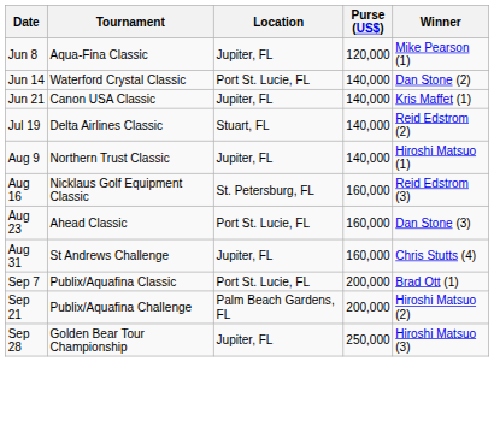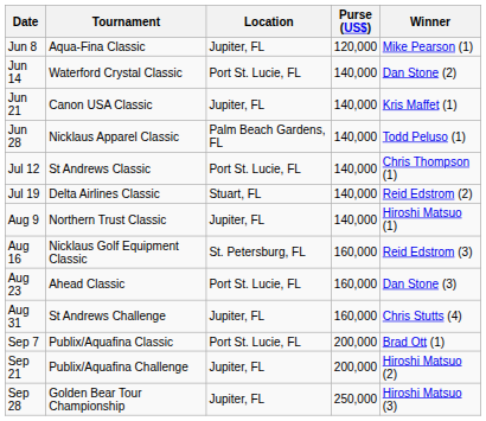+ row: Jun 28 | Nicklaus Apparel Classic | Palm Beach Gardens, FL | 140,000 | Todd Peluso (1)
+ row: Jul 12 | St Andrews Classic | Port St. Lucie, FL | 140,000 | Chris Thompson (1)
Sep 21 | Location: Palm Beach Gardens, FL -> Jupiter, FL
